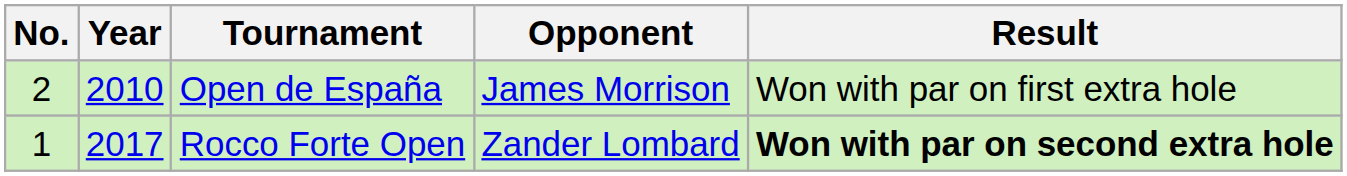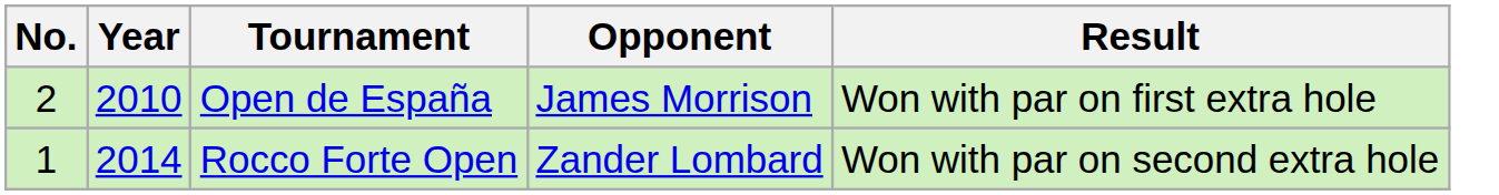Rocco Forte Open | Year: 2017 -> 2014
Rocco Forte Open | Result: bold -> normal
